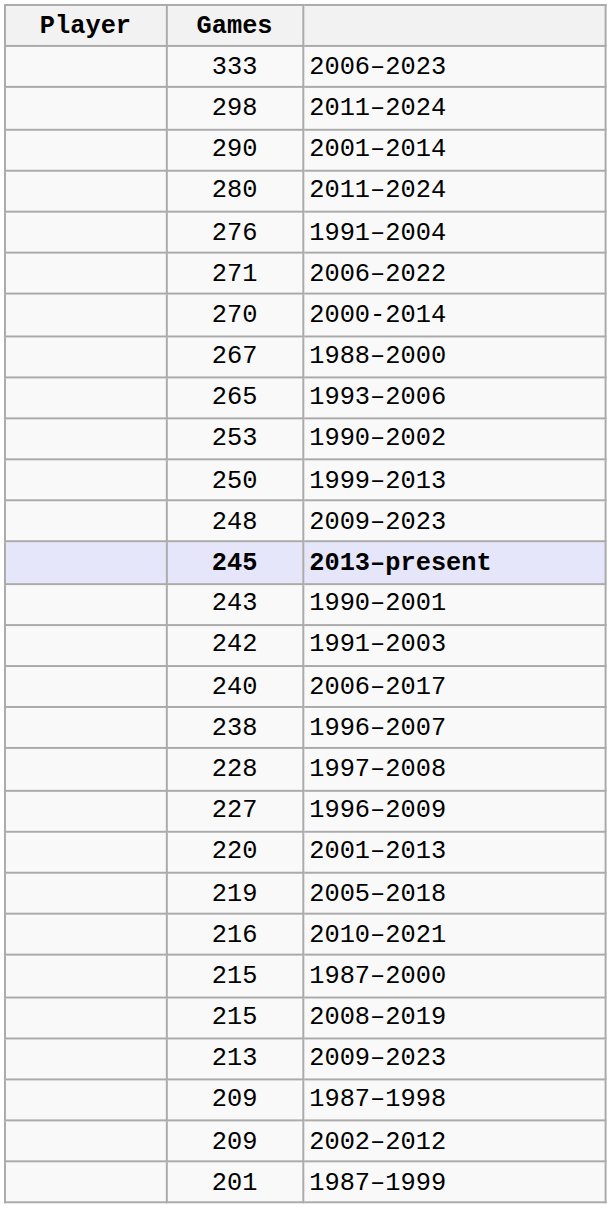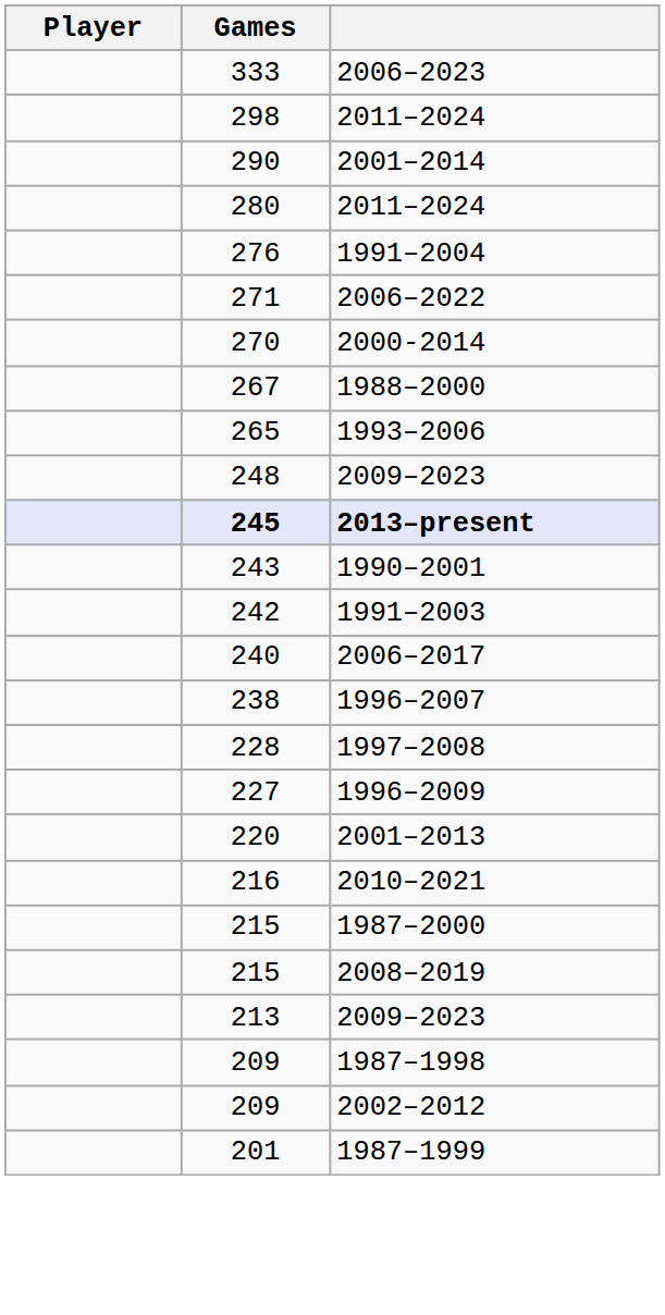- row: 253 | 1990–2002
- row: 250 | 1999–2013
- row: 219 | 2005–2018
